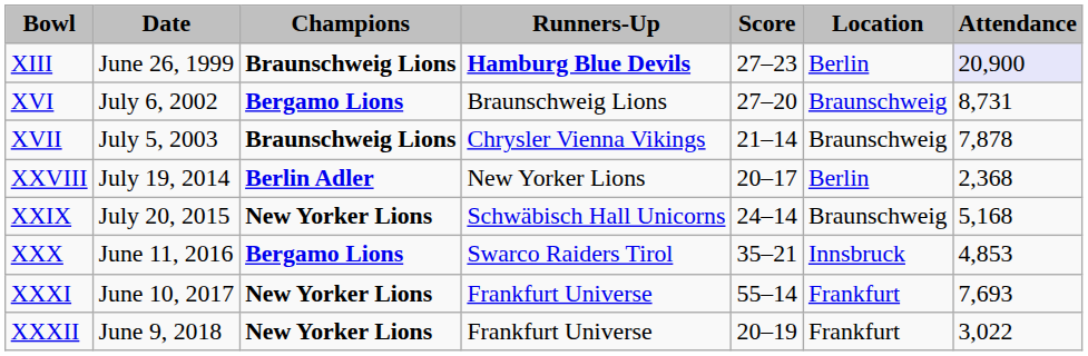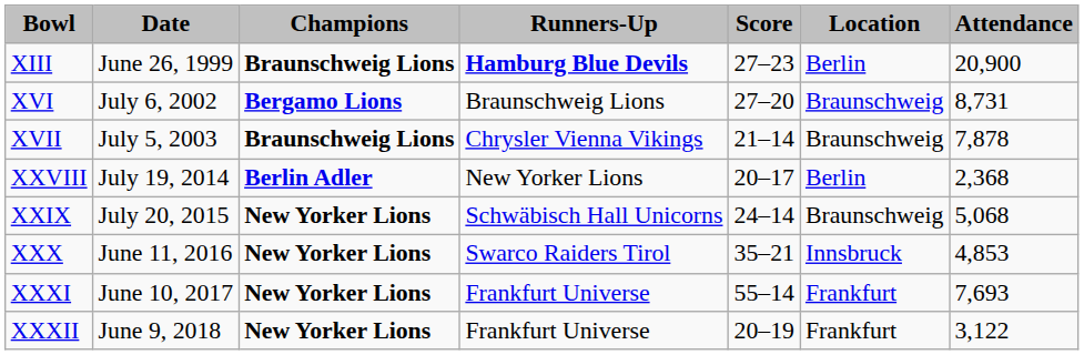XIII | column 7: lavender background -> no background
XXIX | column 7: 5,168 -> 5,068
XXX | column 3: Bergamo Lions -> New Yorker Lions
XXXII | column 7: 3,022 -> 3,122
